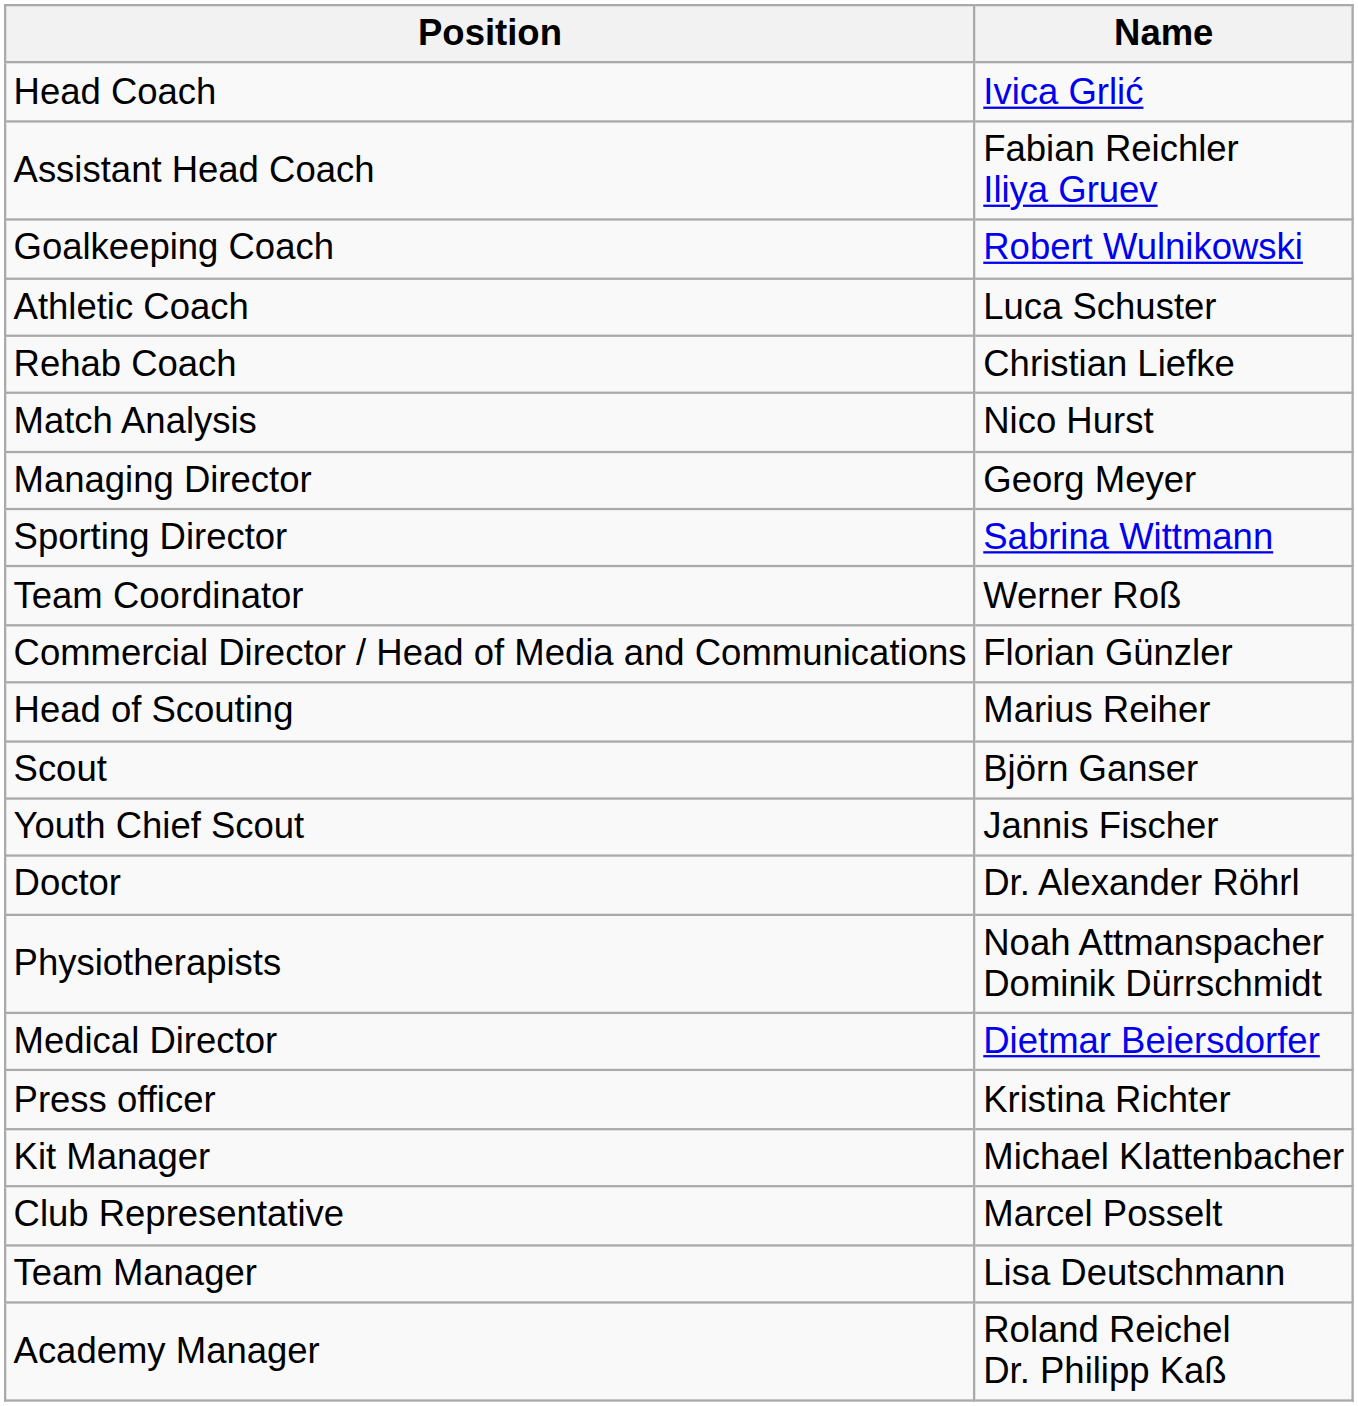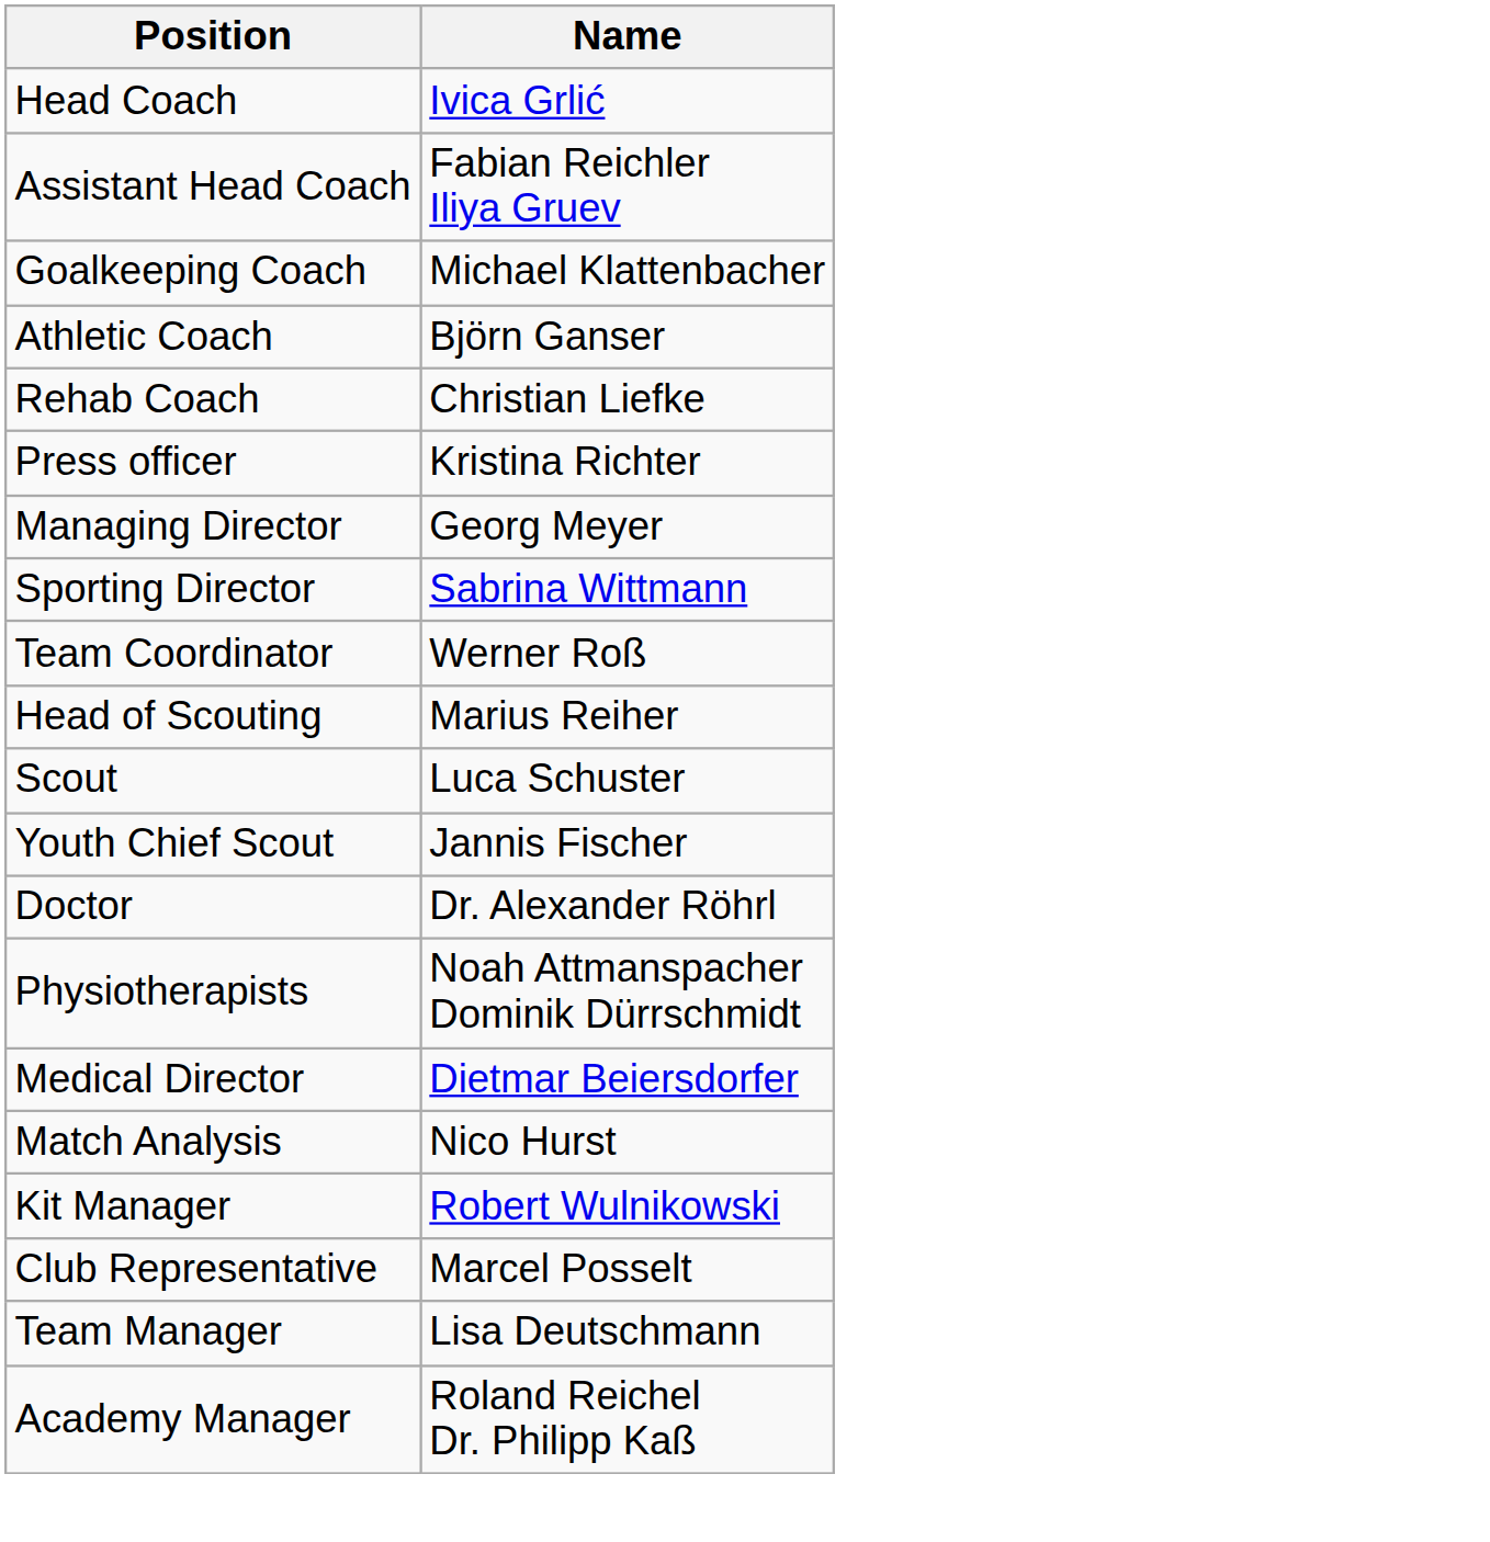Goalkeeping Coach | Name: Robert Wulnikowski -> Michael Klattenbacher
Athletic Coach | Name: Luca Schuster -> Björn Ganser
rows swapped: Match Analysis <-> Press officer
- row: Commercial Director / Head of Media and Communications | Florian Günzler
Scout | Name: Björn Ganser -> Luca Schuster
Kit Manager | Name: Michael Klattenbacher -> Robert Wulnikowski
